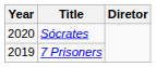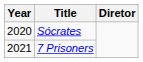7 Prisoners | Year: 2019 -> 2021
